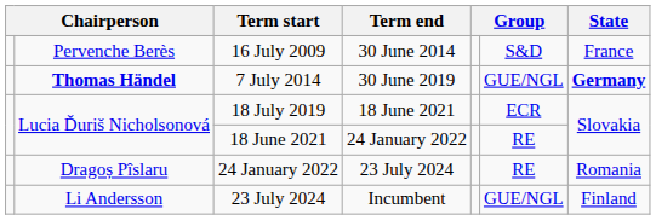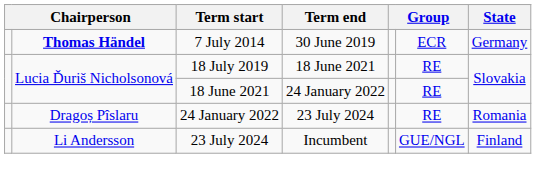- row: Pervenche Berès | 16 July 2009 | 30 June 2014 | S&D | France
7 July 2014 | column 6: GUE/NGL -> ECR
7 July 2014 | State: bold -> normal
18 July 2019 | column 6: ECR -> RE
